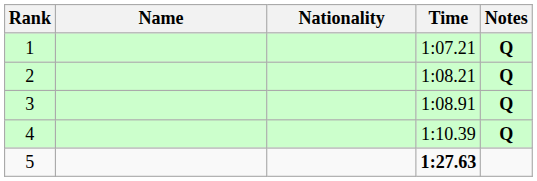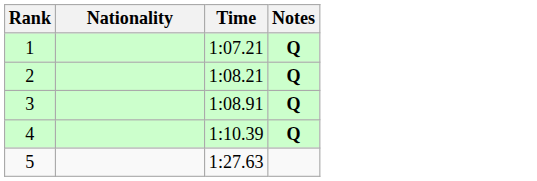- column: Name
5 | Time: bold -> normal
